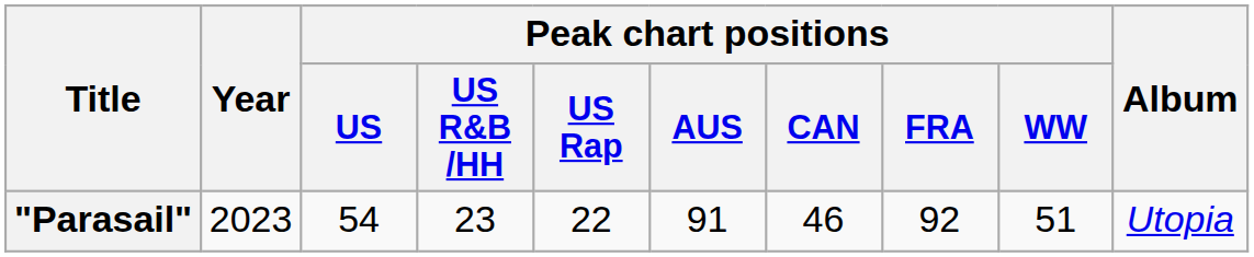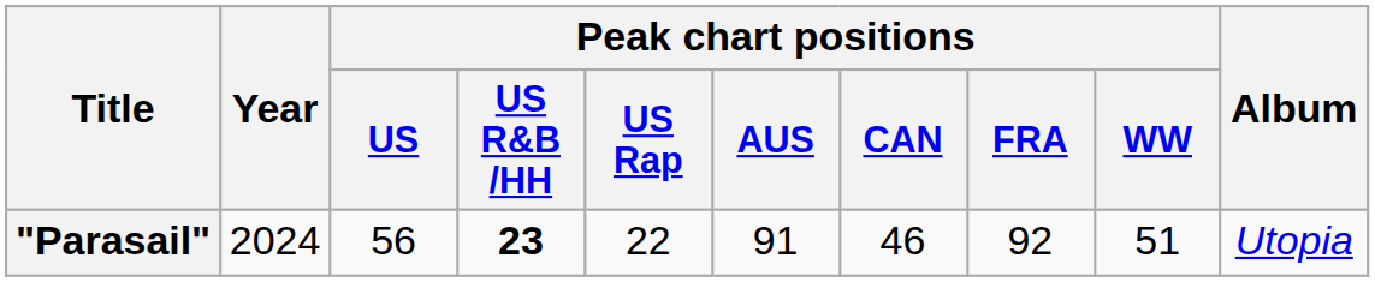"Parasail" | Year: 2023 -> 2024
"Parasail" | Peak chart positions / US: 54 -> 56
"Parasail" | Peak chart positions / US R&B /HH: normal -> bold
